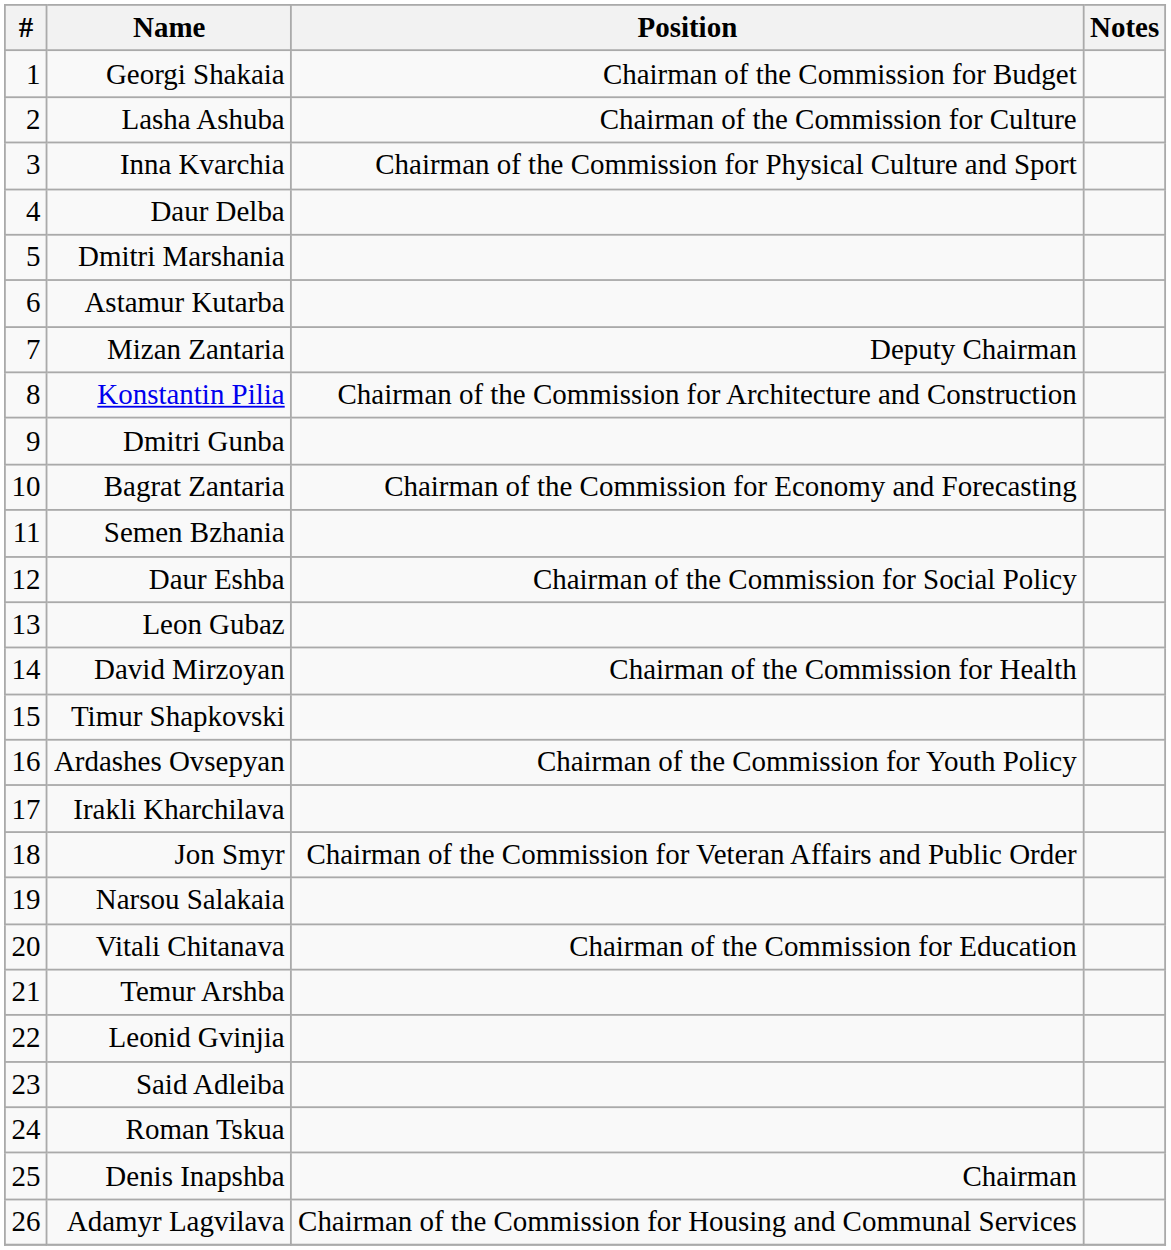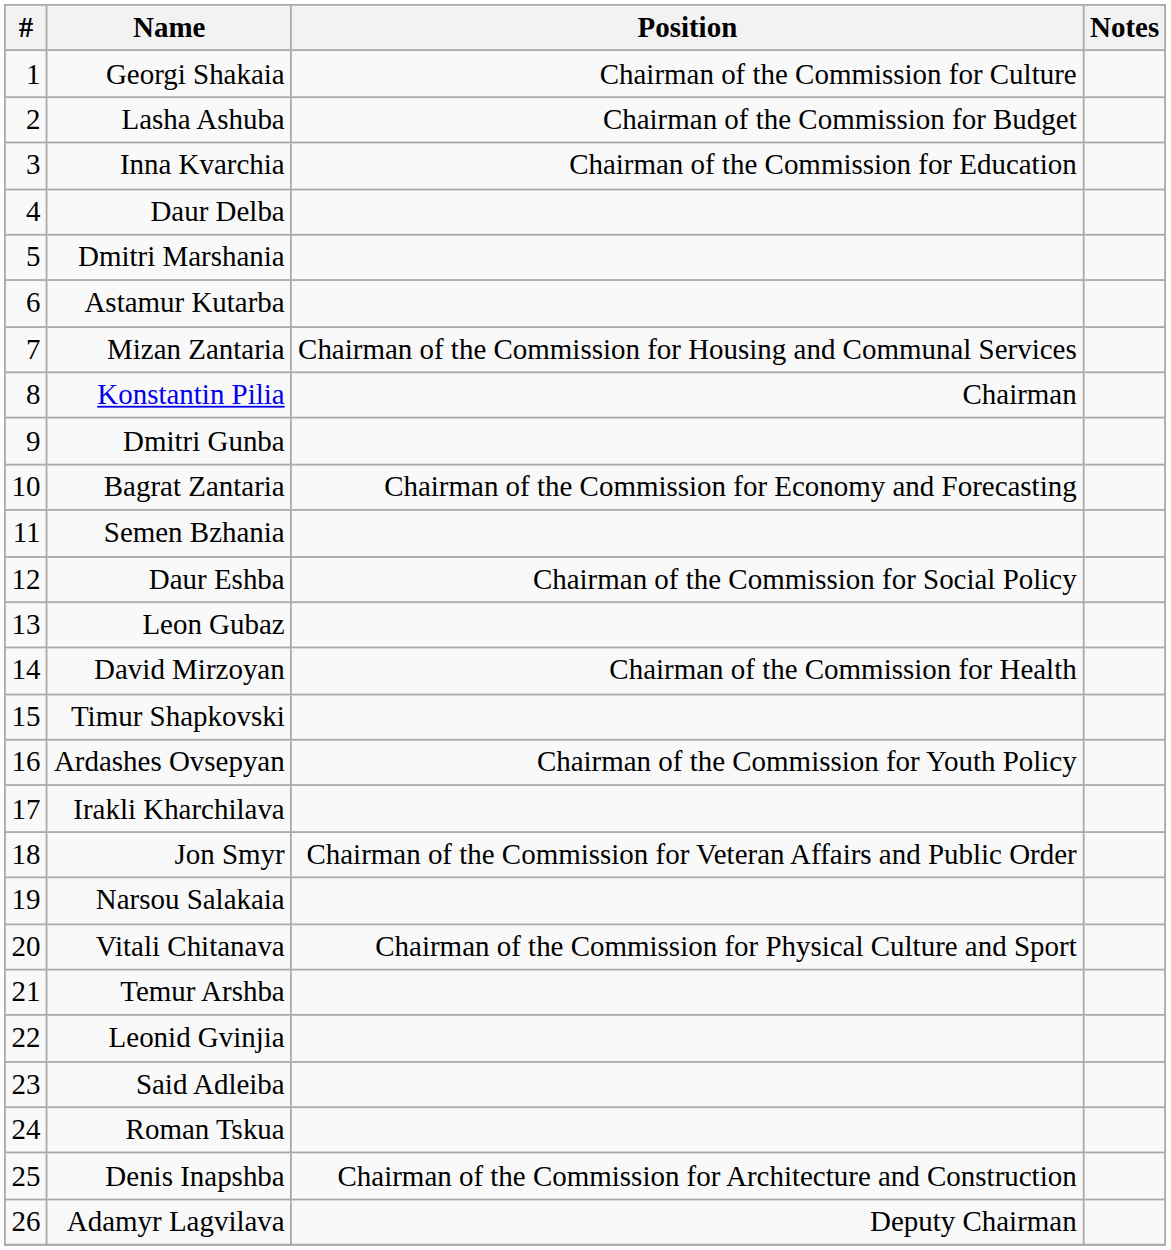Georgi Shakaia | Position: Chairman of the Commission for Budget -> Chairman of the Commission for Culture
Lasha Ashuba | Position: Chairman of the Commission for Culture -> Chairman of the Commission for Budget
Inna Kvarchia | Position: Chairman of the Commission for Physical Culture and Sport -> Chairman of the Commission for Education
Mizan Zantaria | Position: Deputy Chairman -> Chairman of the Commission for Housing and Communal Services
Konstantin Pilia | Position: Chairman of the Commission for Architecture and Construction -> Chairman
Vitali Chitanava | Position: Chairman of the Commission for Education -> Chairman of the Commission for Physical Culture and Sport
Denis Inapshba | Position: Chairman -> Chairman of the Commission for Architecture and Construction
Adamyr Lagvilava | Position: Chairman of the Commission for Housing and Communal Services -> Deputy Chairman
